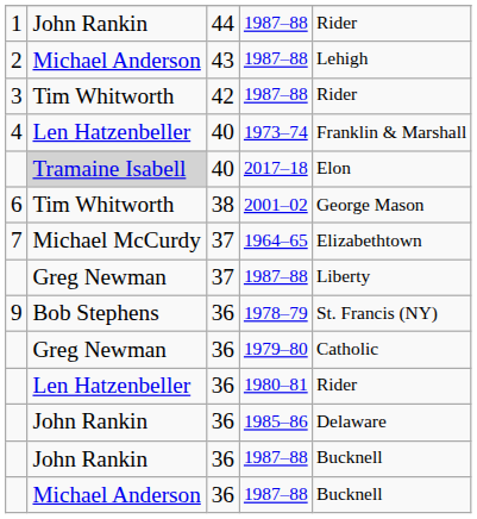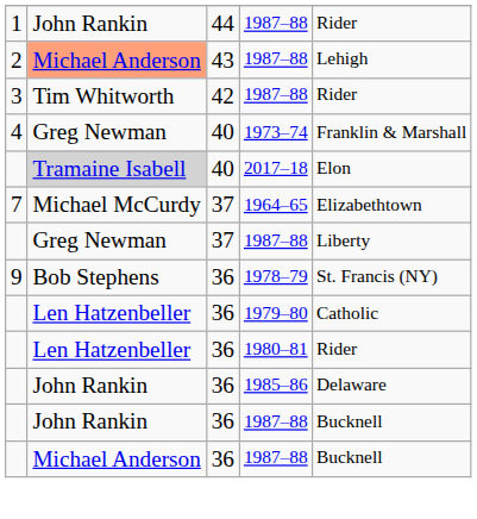43 / 1987–88 | column 2: no background -> lightsalmon background
1973–74 | column 2: Len Hatzenbeller -> Greg Newman
- row: 6 | Tim Whitworth | 38 | 2001–02 | George Mason
1979–80 | column 2: Greg Newman -> Len Hatzenbeller
